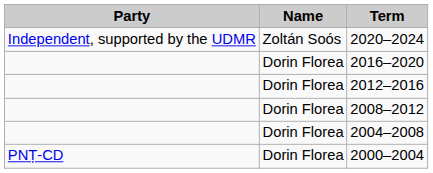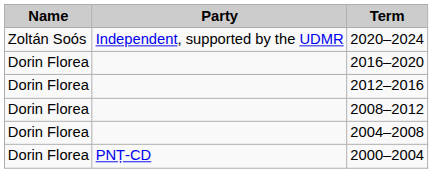columns swapped: Party <-> Name
